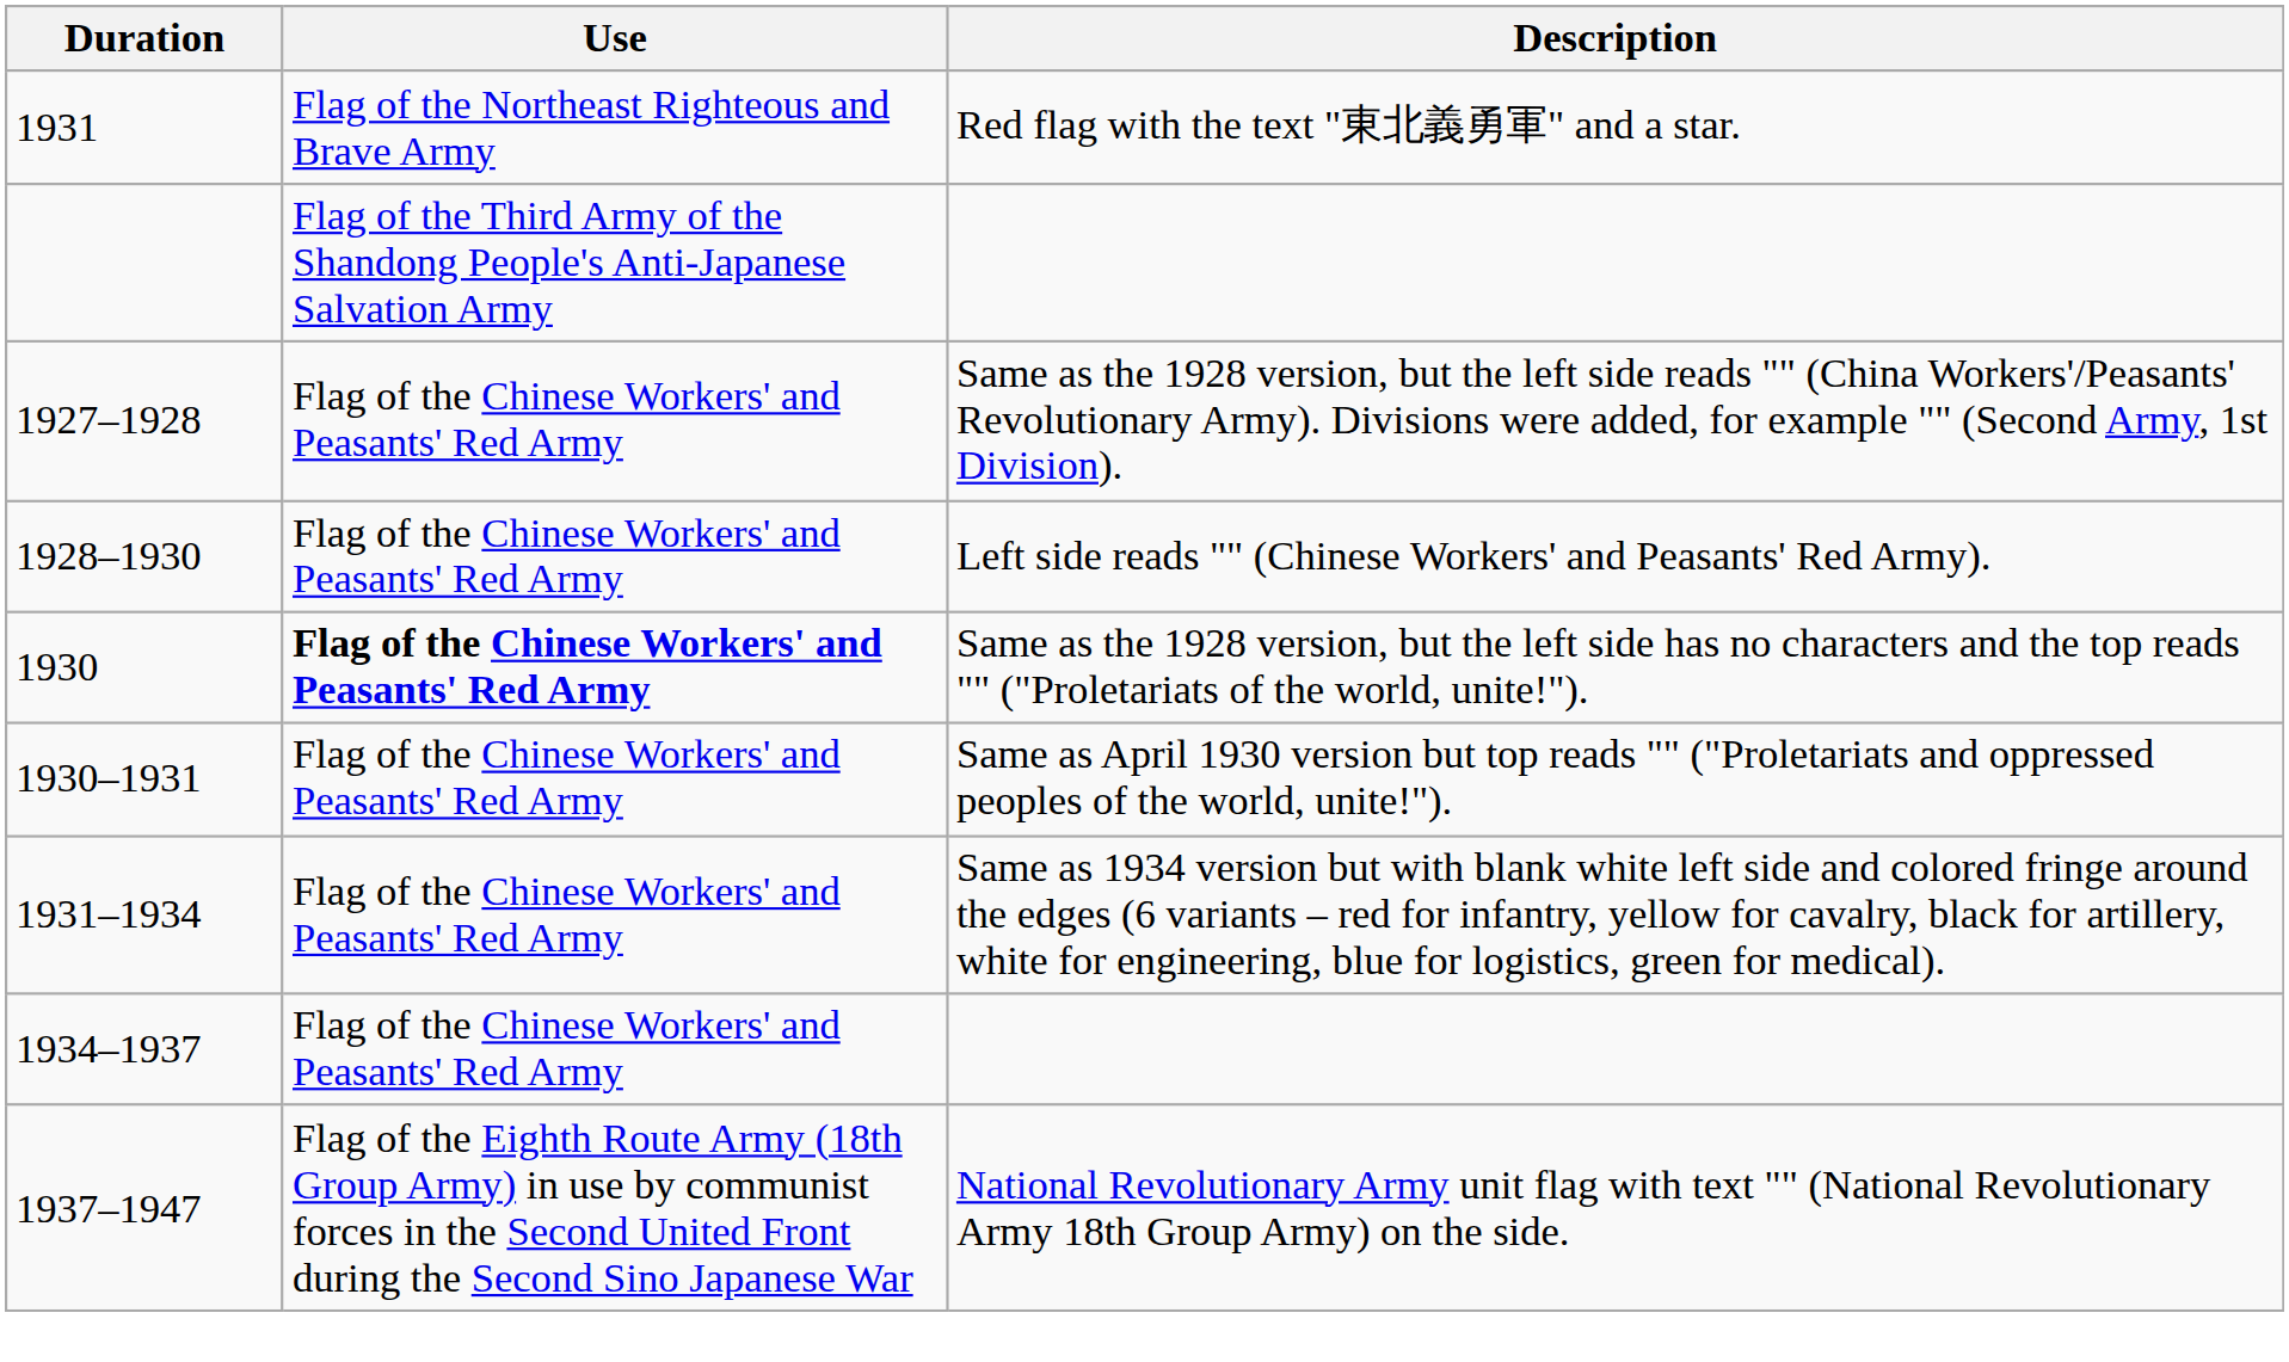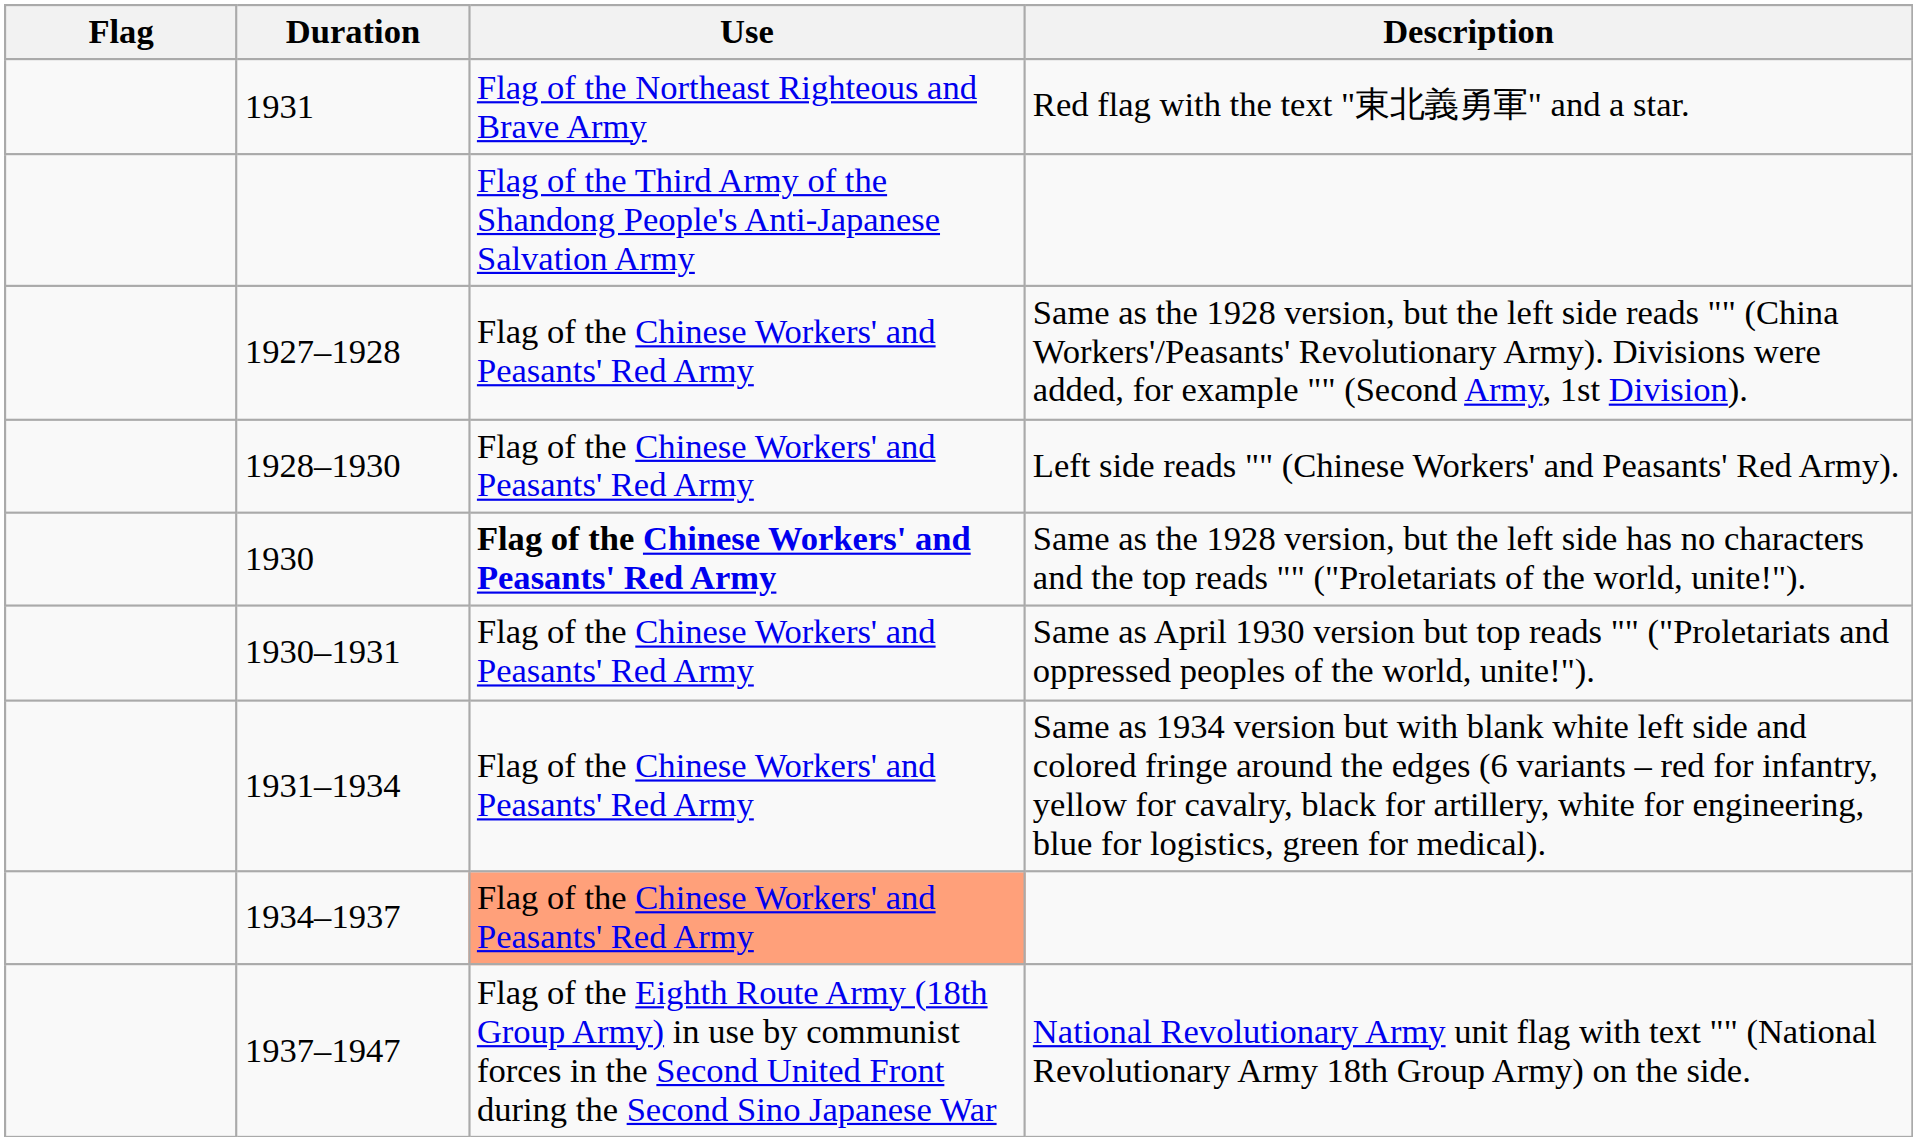+ column: Flag
1934–1937 | Use: no background -> lightsalmon background
